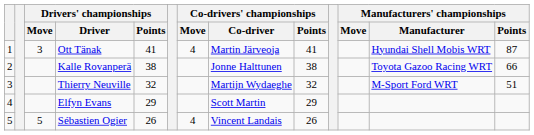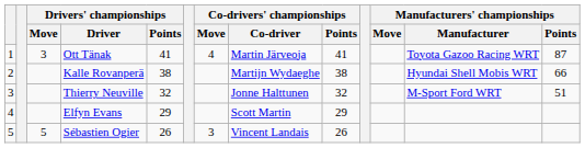Ott Tänak | Manufacturers' championships / Manufacturer: Hyundai Shell Mobis WRT -> Toyota Gazoo Racing WRT
Kalle Rovanperä | Co-drivers' championships / Co-driver: Jonne Halttunen -> Martijn Wydaeghe
Kalle Rovanperä | Manufacturers' championships / Manufacturer: Toyota Gazoo Racing WRT -> Hyundai Shell Mobis WRT
Thierry Neuville | Co-drivers' championships / Co-driver: Martijn Wydaeghe -> Jonne Halttunen
Sébastien Ogier | Co-drivers' championships / Move: 4 -> 3
